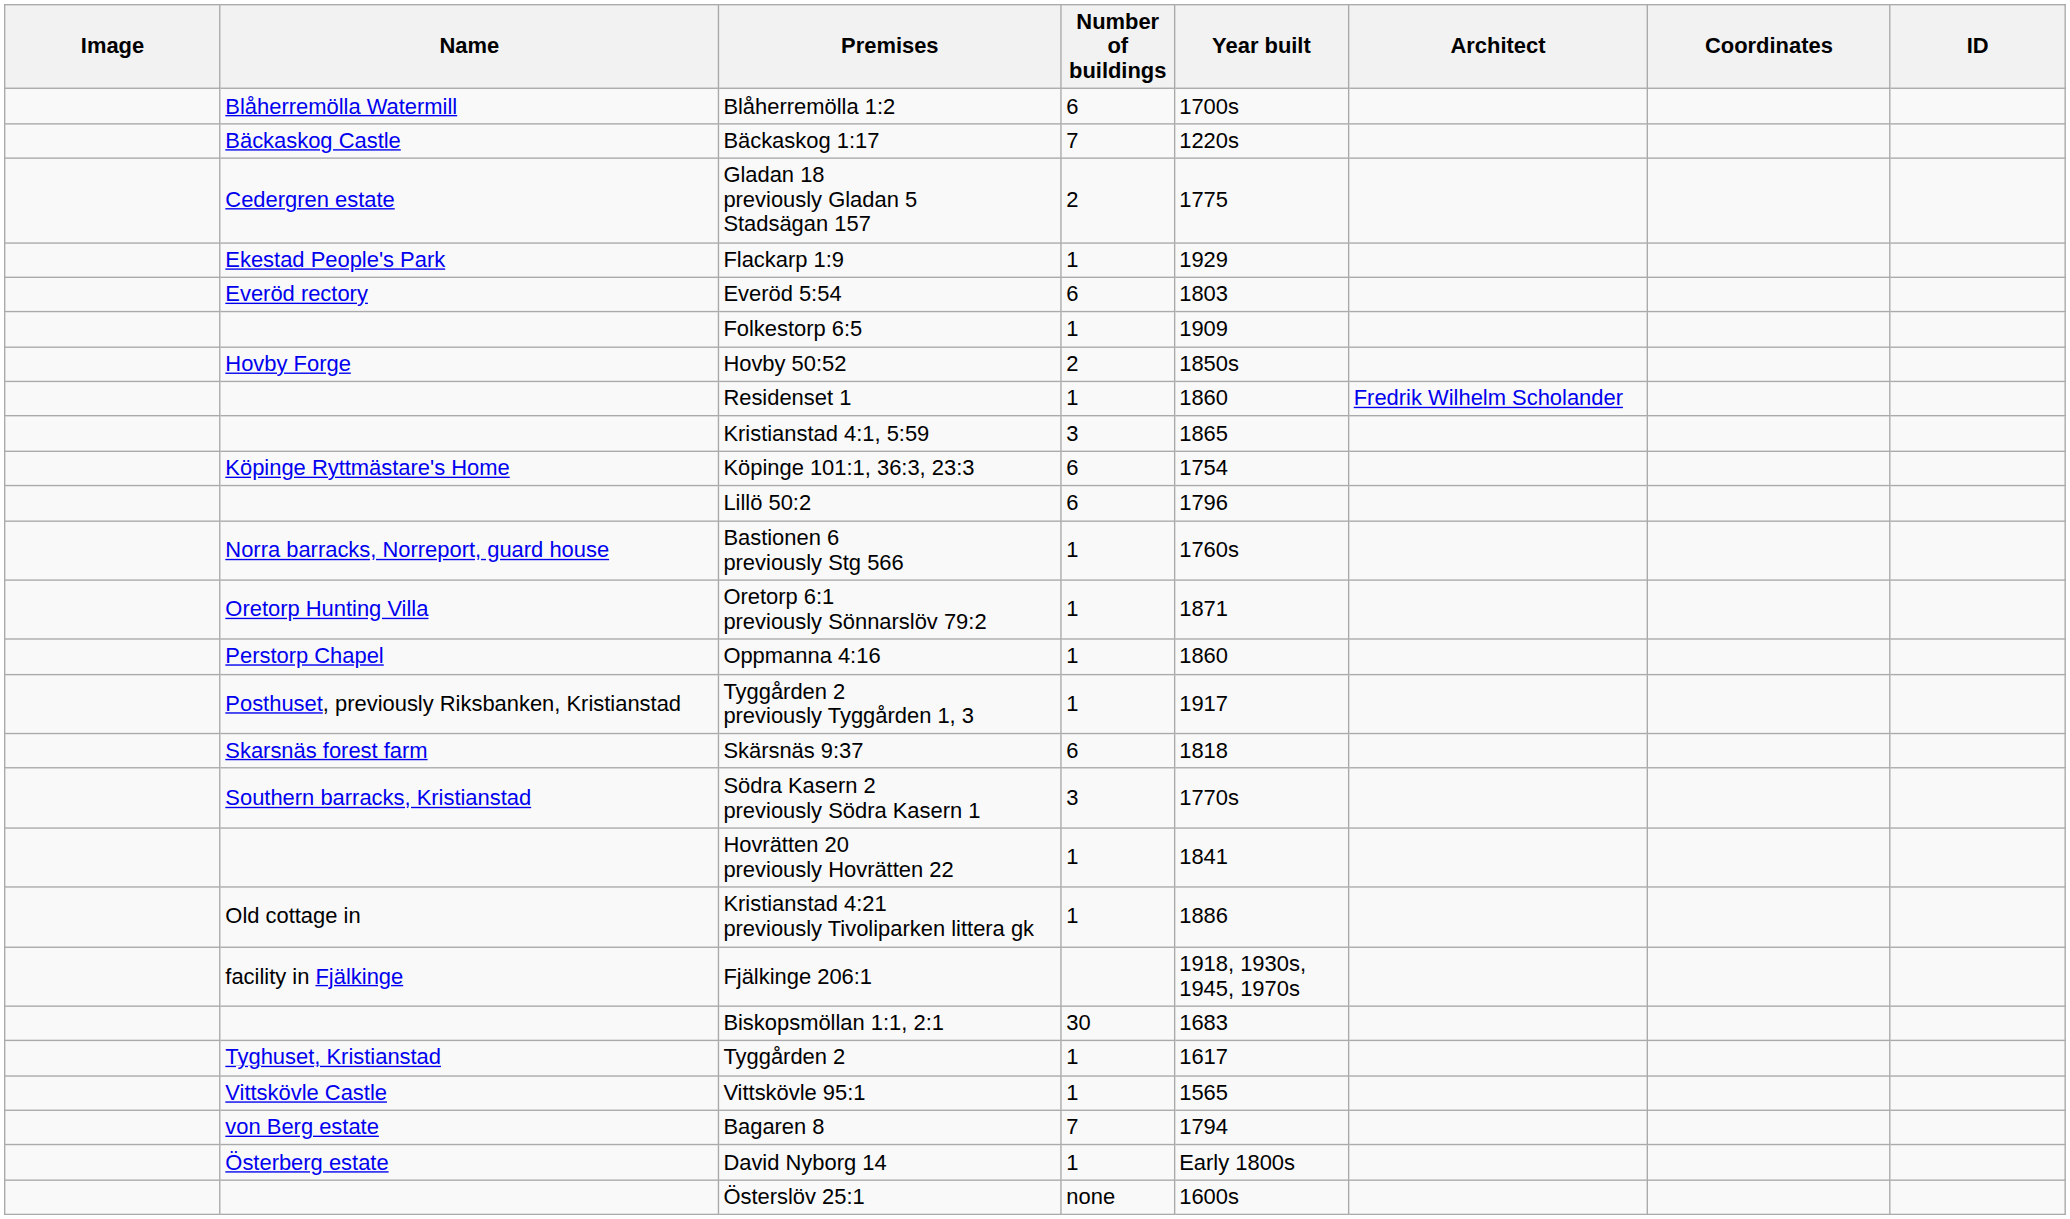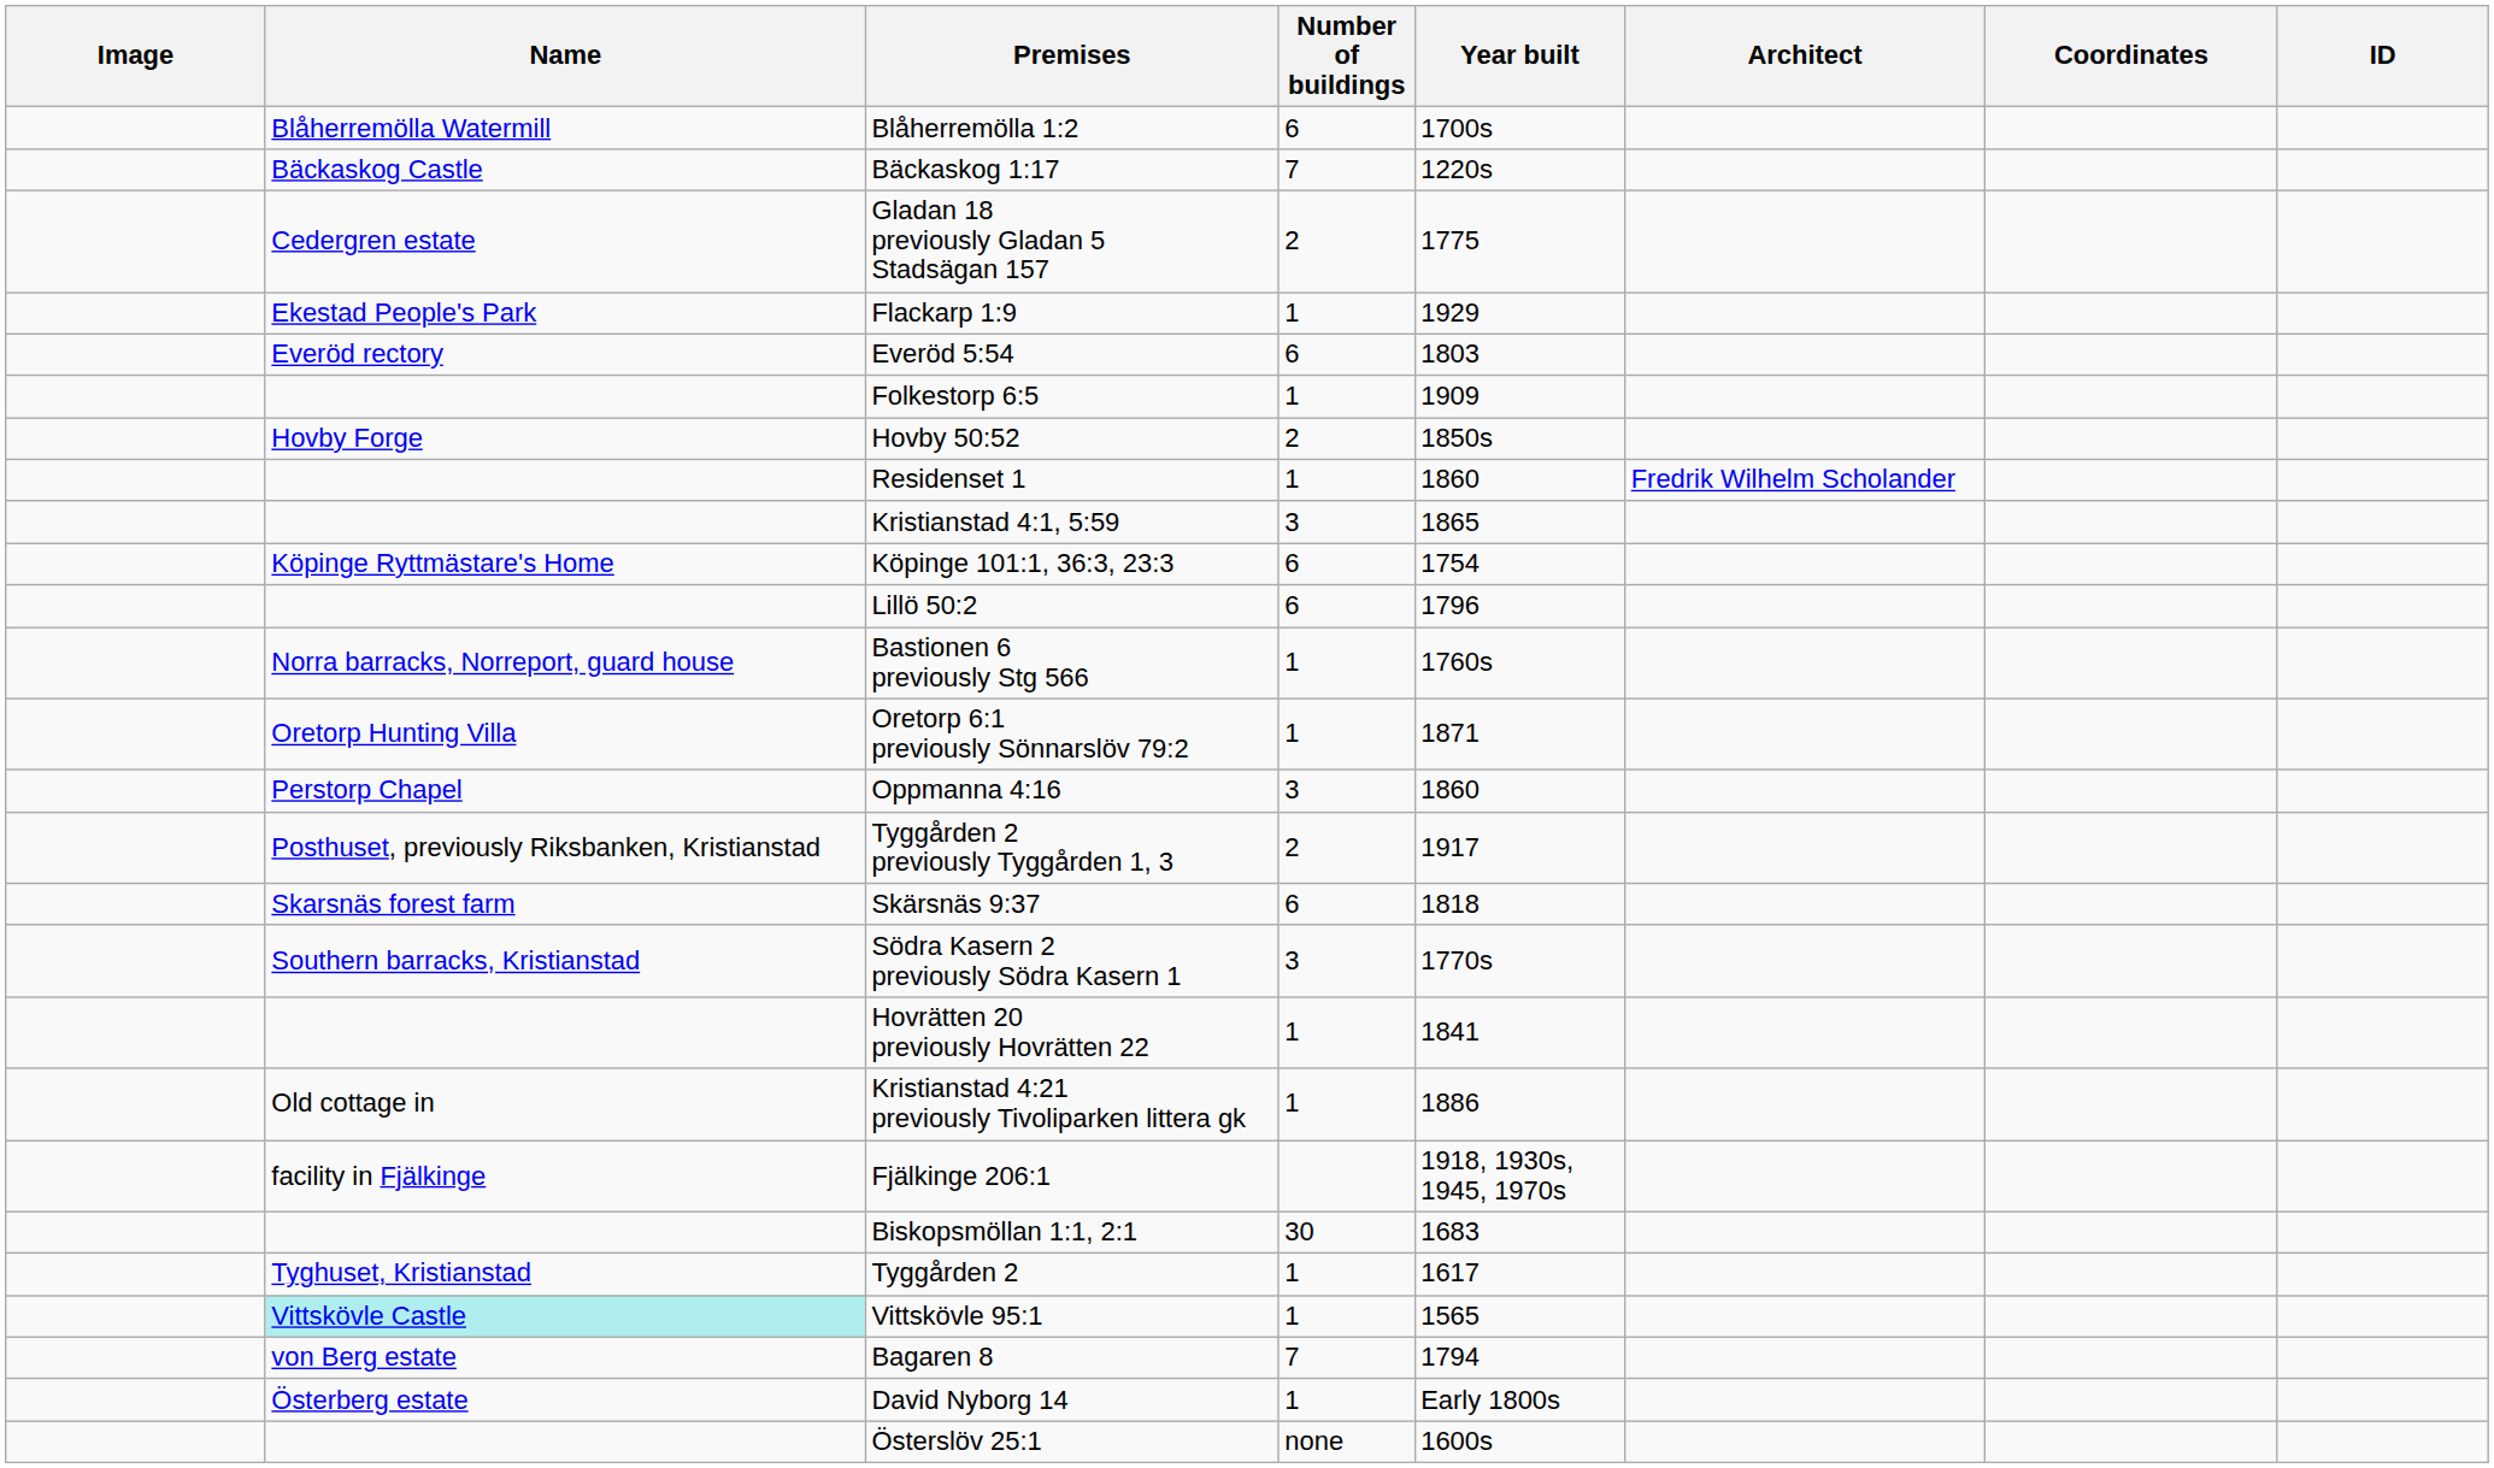Oppmanna 4:16 | Number of buildings: 1 -> 3
Tyggården 2 previously Tyggården 1, 3 | Number of buildings: 1 -> 2
Vittskövle 95:1 | Name: no background -> paleturquoise background
